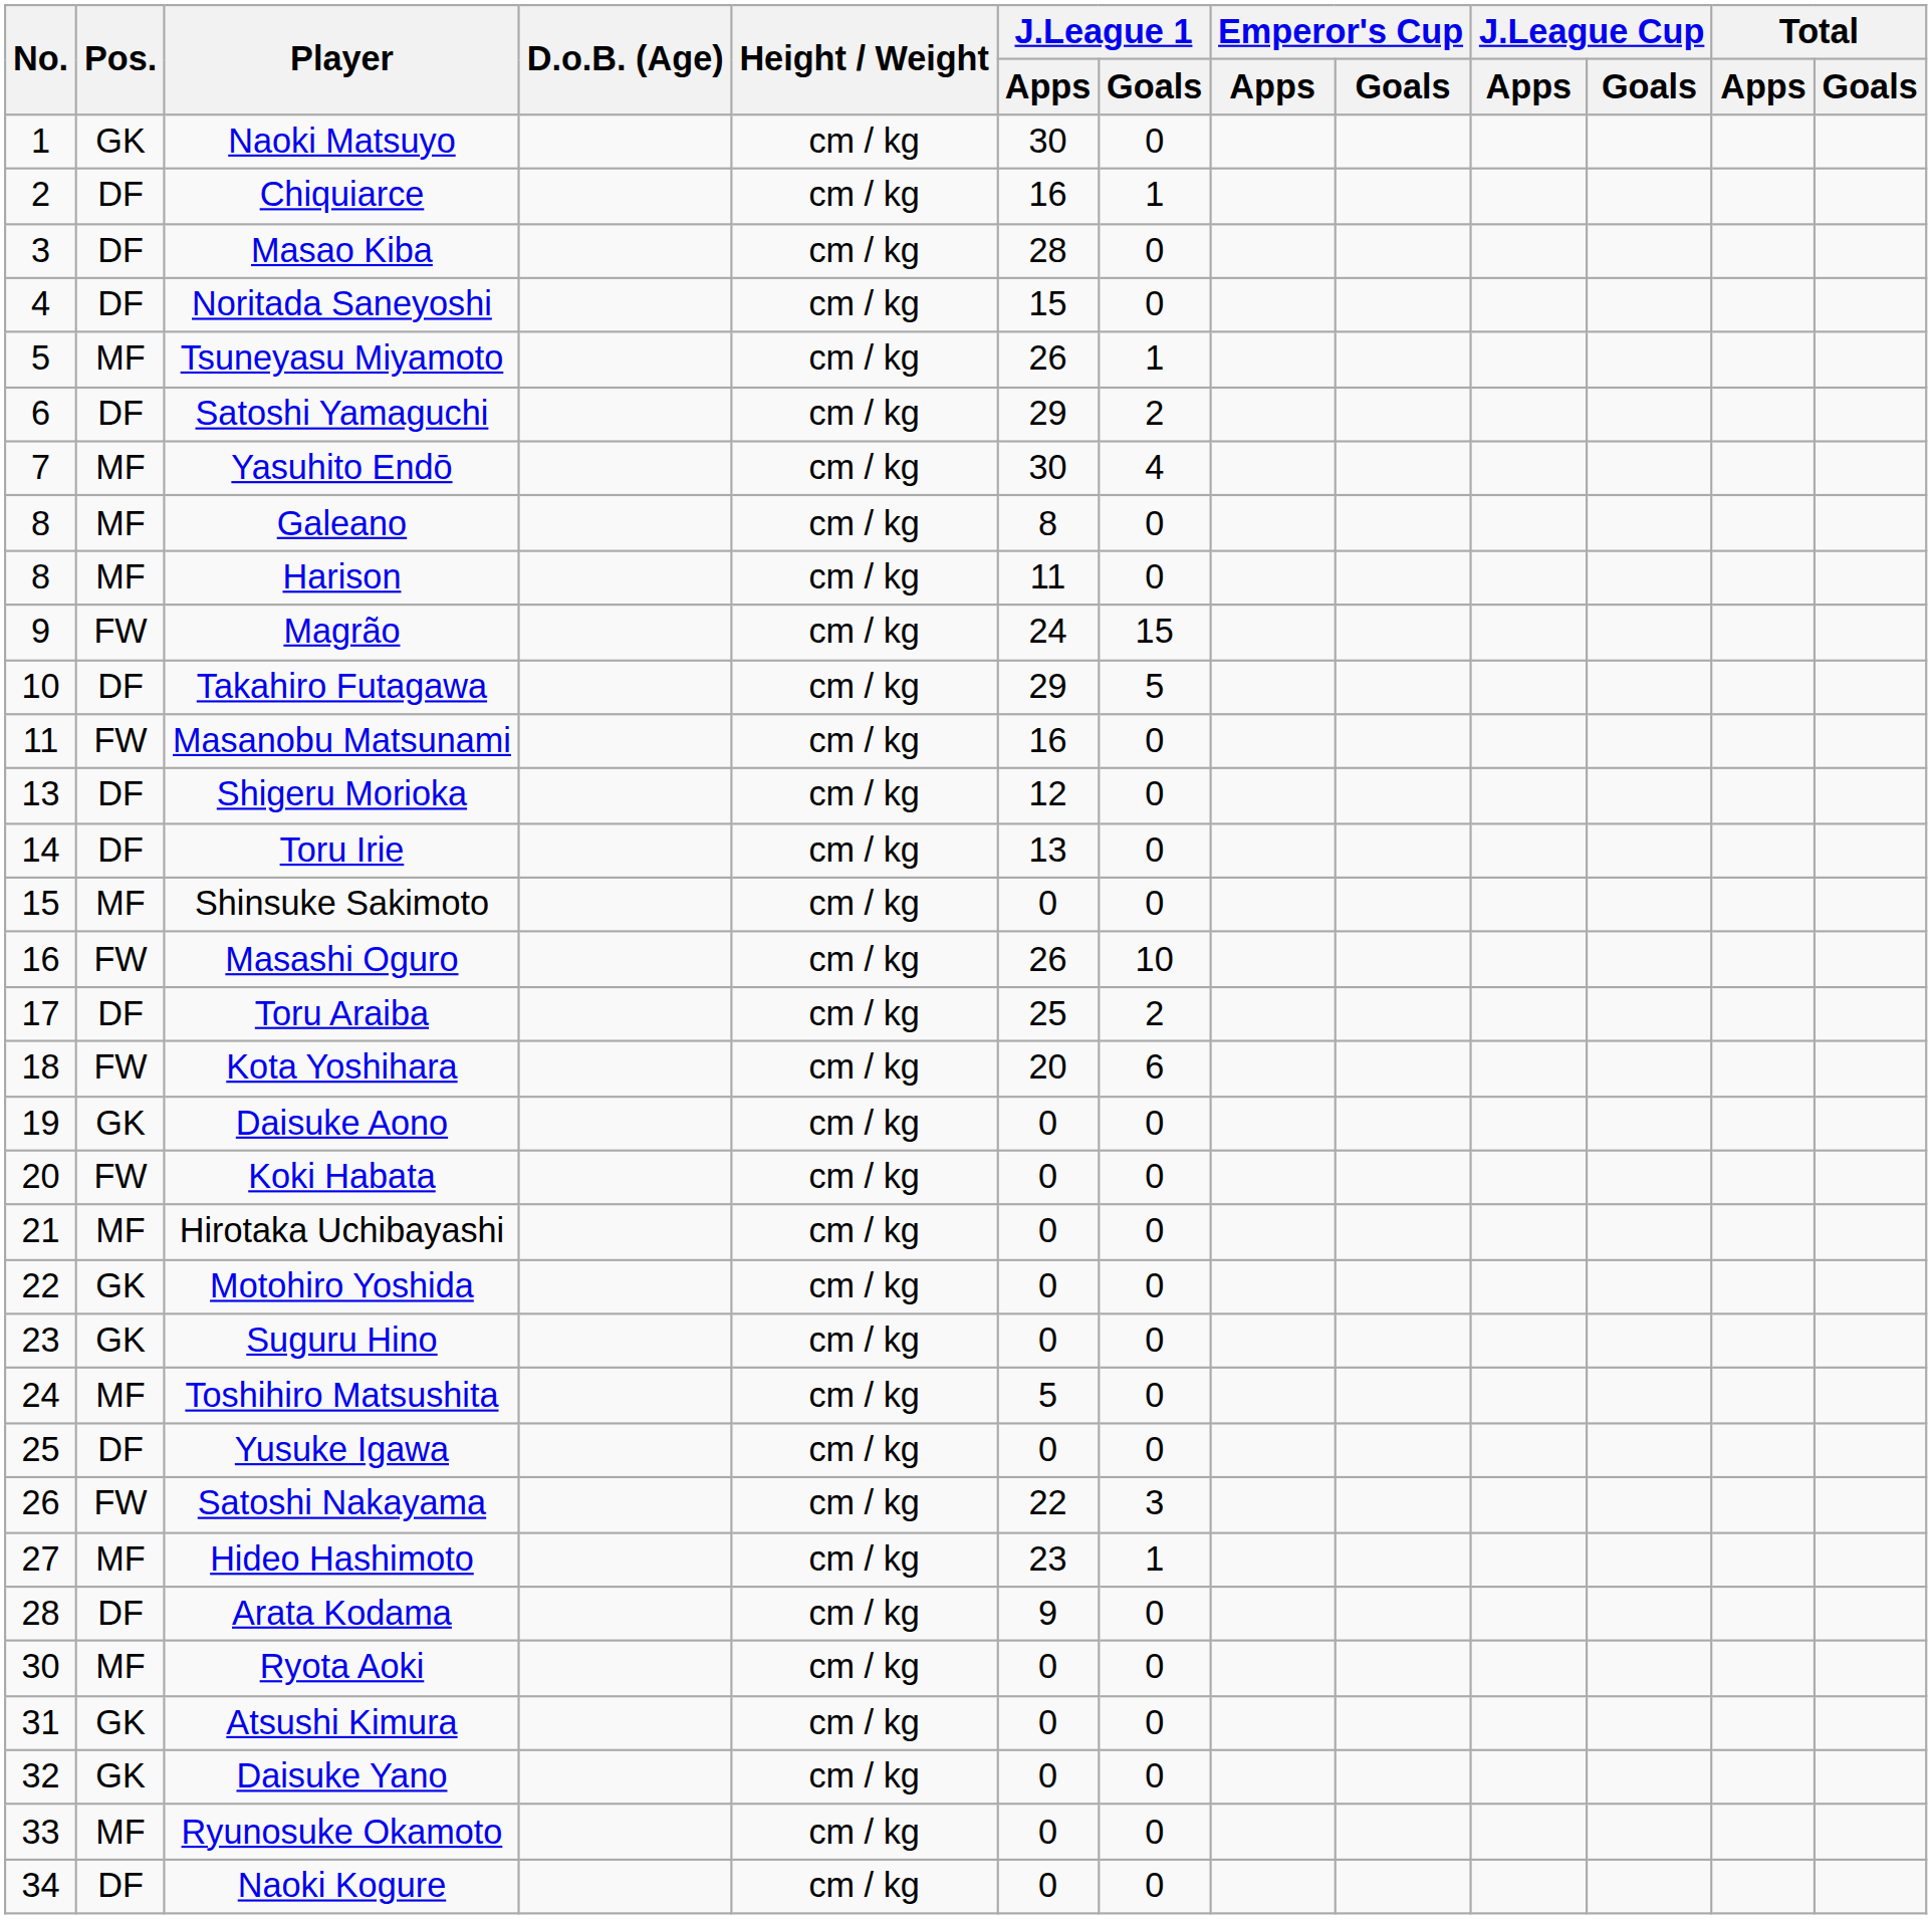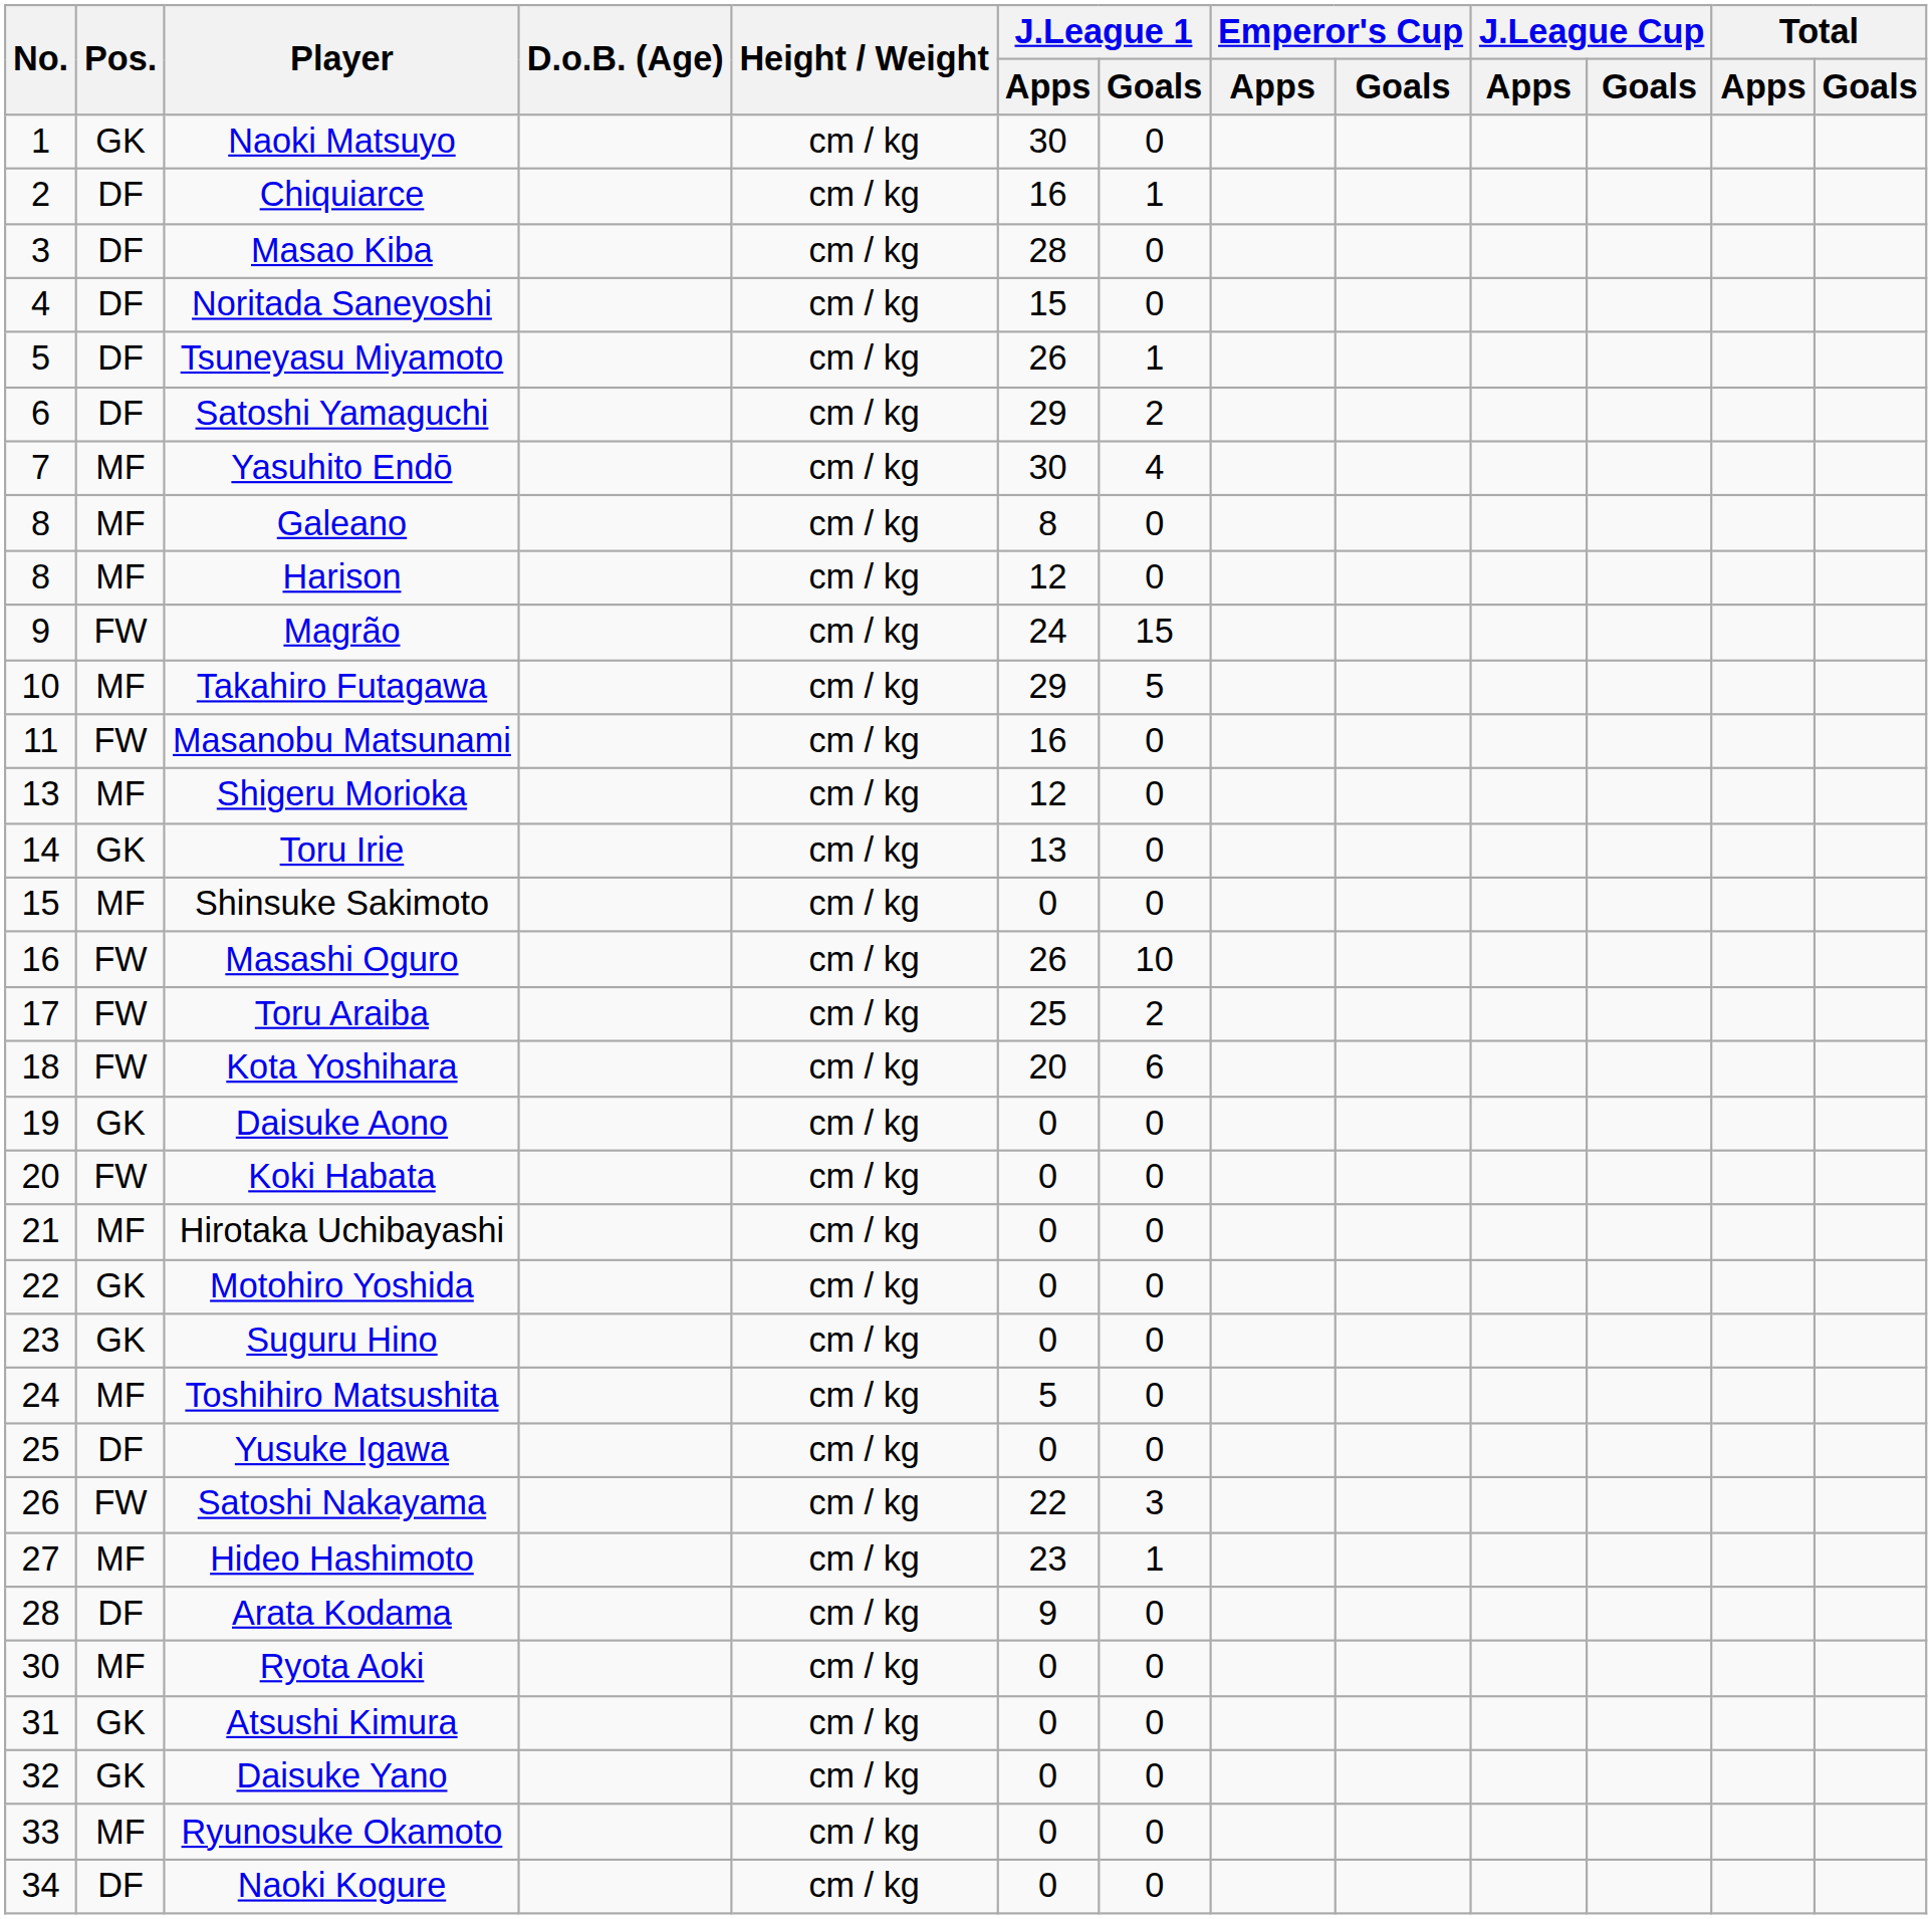Tsuneyasu Miyamoto | Pos.: MF -> DF
Harison | J.League 1 / Apps: 11 -> 12
Takahiro Futagawa | Pos.: DF -> MF
Shigeru Morioka | Pos.: DF -> MF
Toru Irie | Pos.: DF -> GK
Toru Araiba | Pos.: DF -> FW
